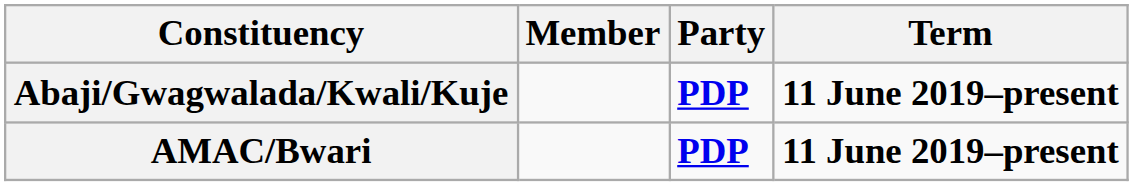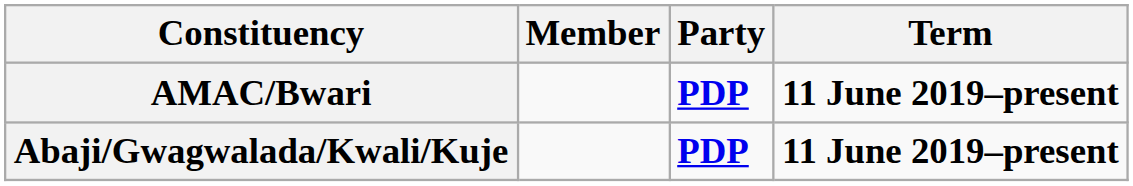rows swapped: Abaji/Gwagwalada/Kwali/Kuje <-> AMAC/Bwari
